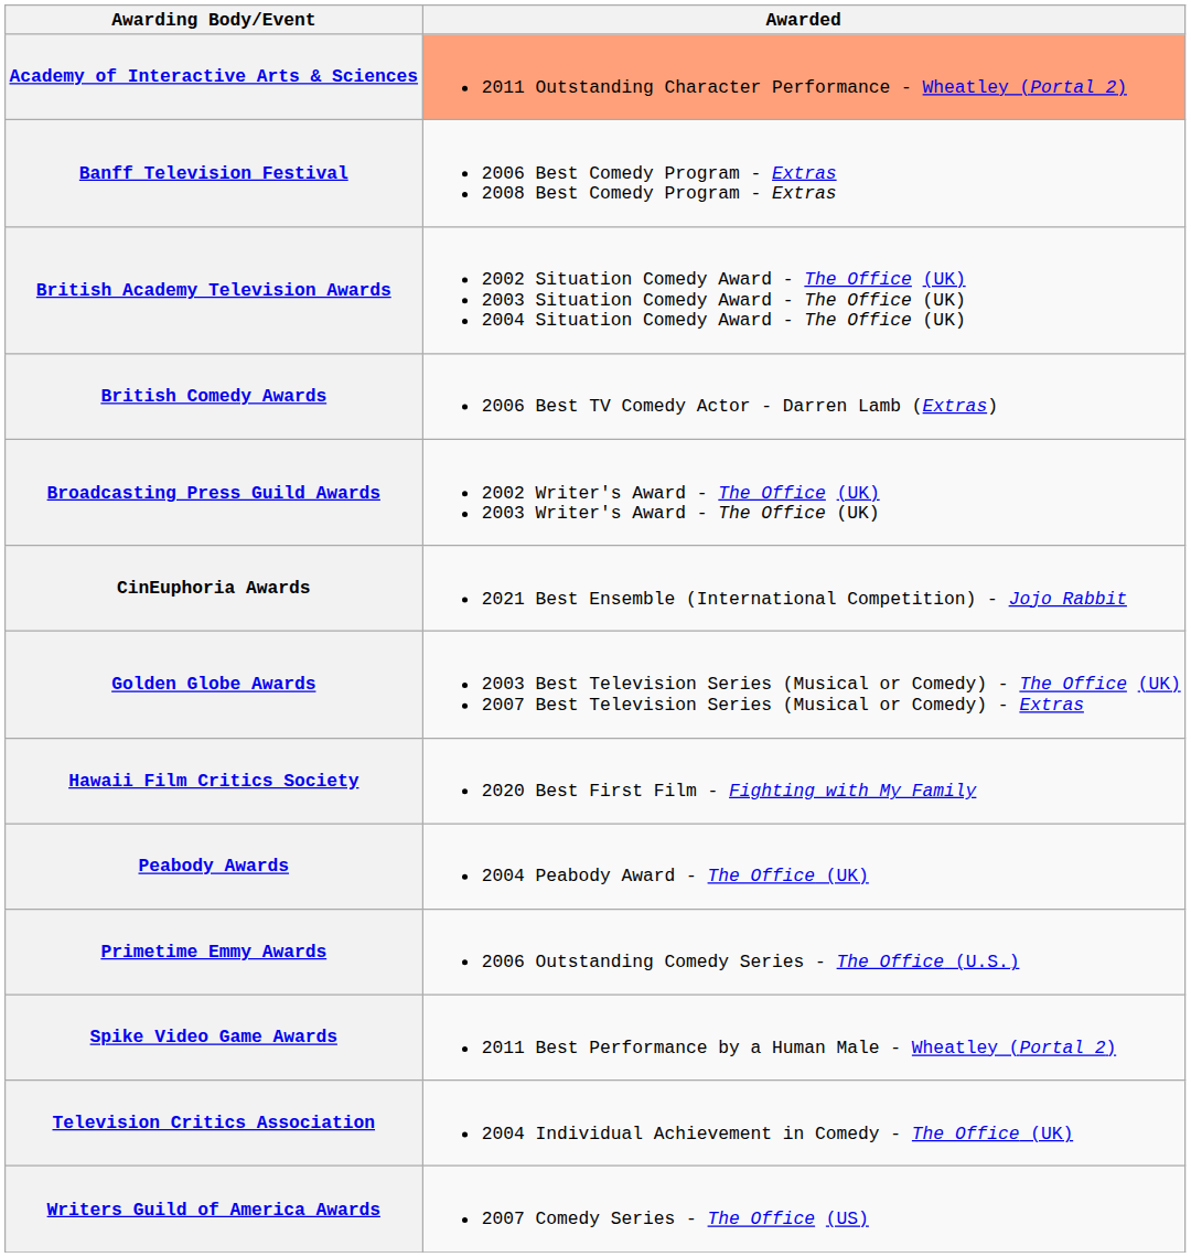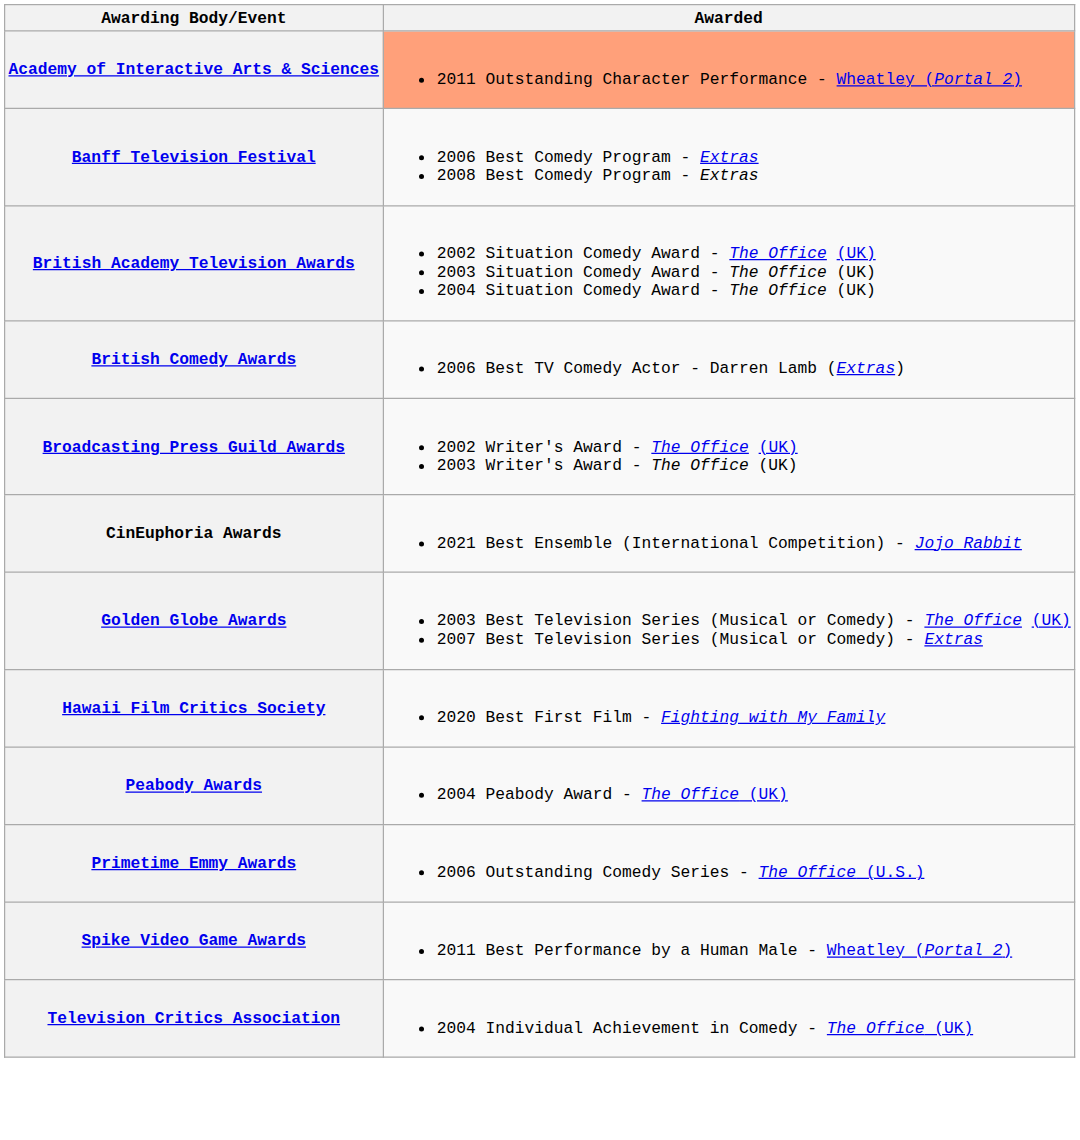- row: Writers Guild of America Awards | 2007 Comedy Series - The Office (US)
